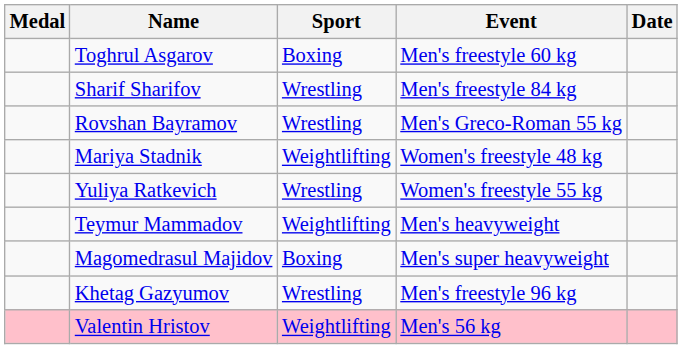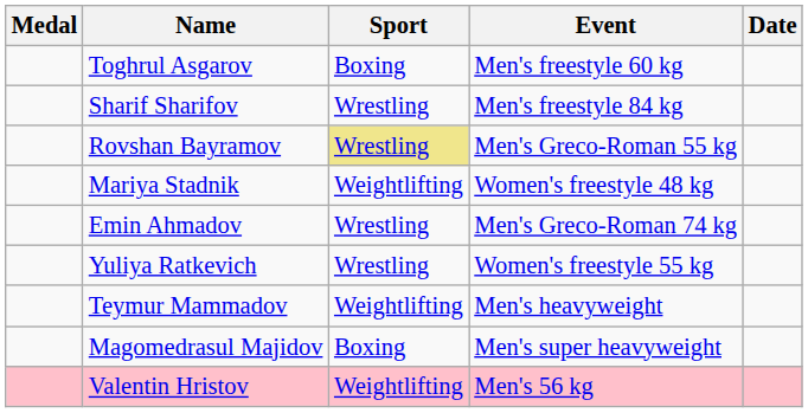Rovshan Bayramov | Sport: no background -> khaki background
+ row: Emin Ahmadov | Wrestling | Men's Greco-Roman 74 kg
- row: Khetag Gazyumov | Wrestling | Men's freestyle 96 kg
